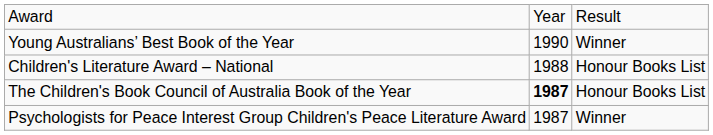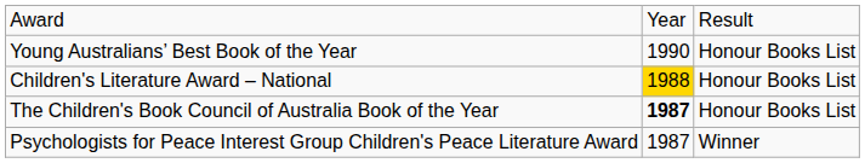Young Australians’ Best Book of the Year | column 3: Winner -> Honour Books List
Children's Literature Award – National | column 2: no background -> gold background
